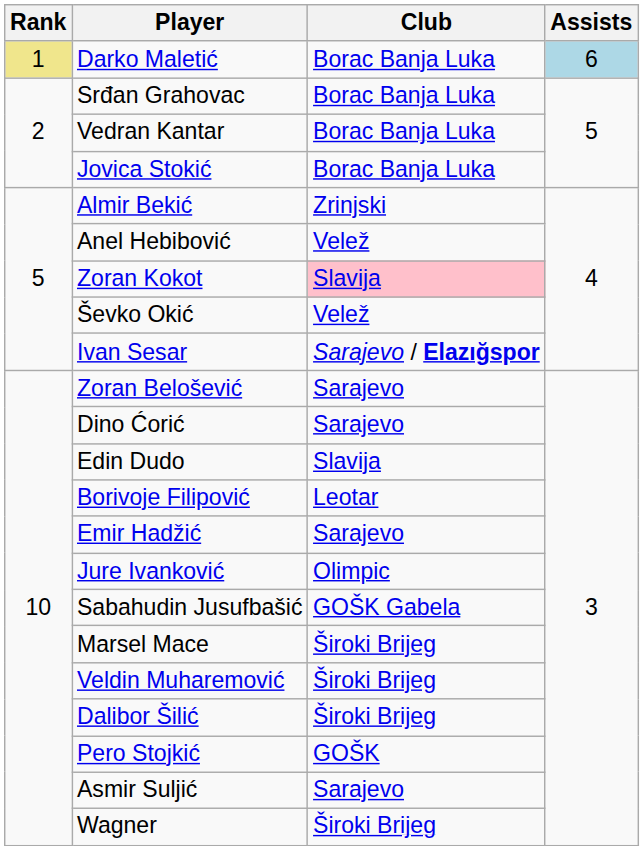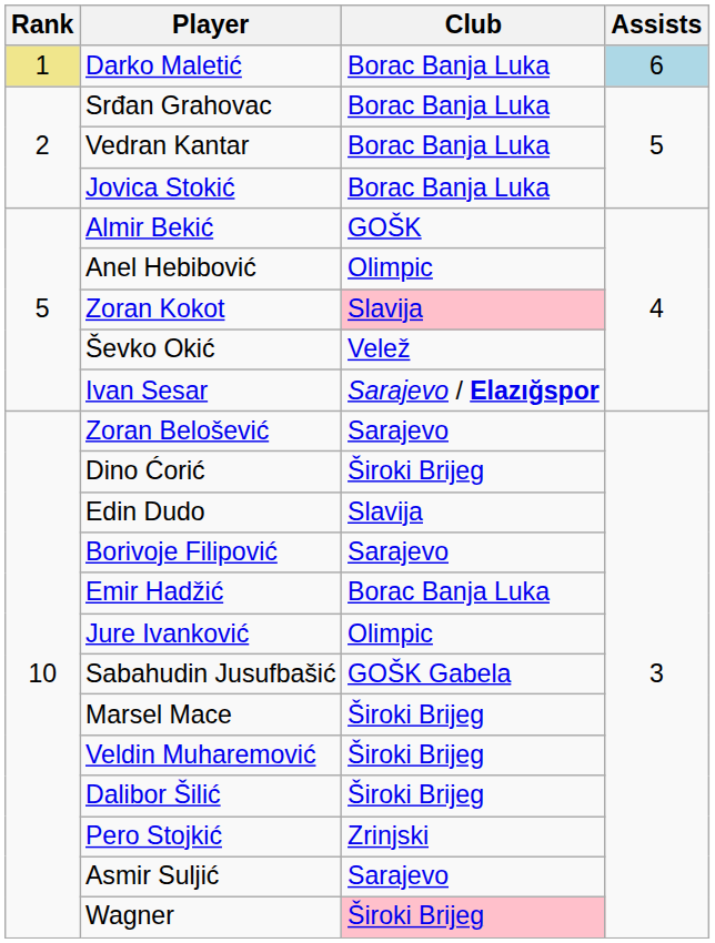Almir Bekić | Club: Zrinjski -> GOŠK
Anel Hebibović | Club: Velež -> Olimpic
Dino Ćorić | Club: Sarajevo -> Široki Brijeg
Borivoje Filipović | Club: Leotar -> Sarajevo
Emir Hadžić | Club: Sarajevo -> Borac Banja Luka
Pero Stojkić | Club: GOŠK -> Zrinjski
Wagner | Club: no background -> pink background
